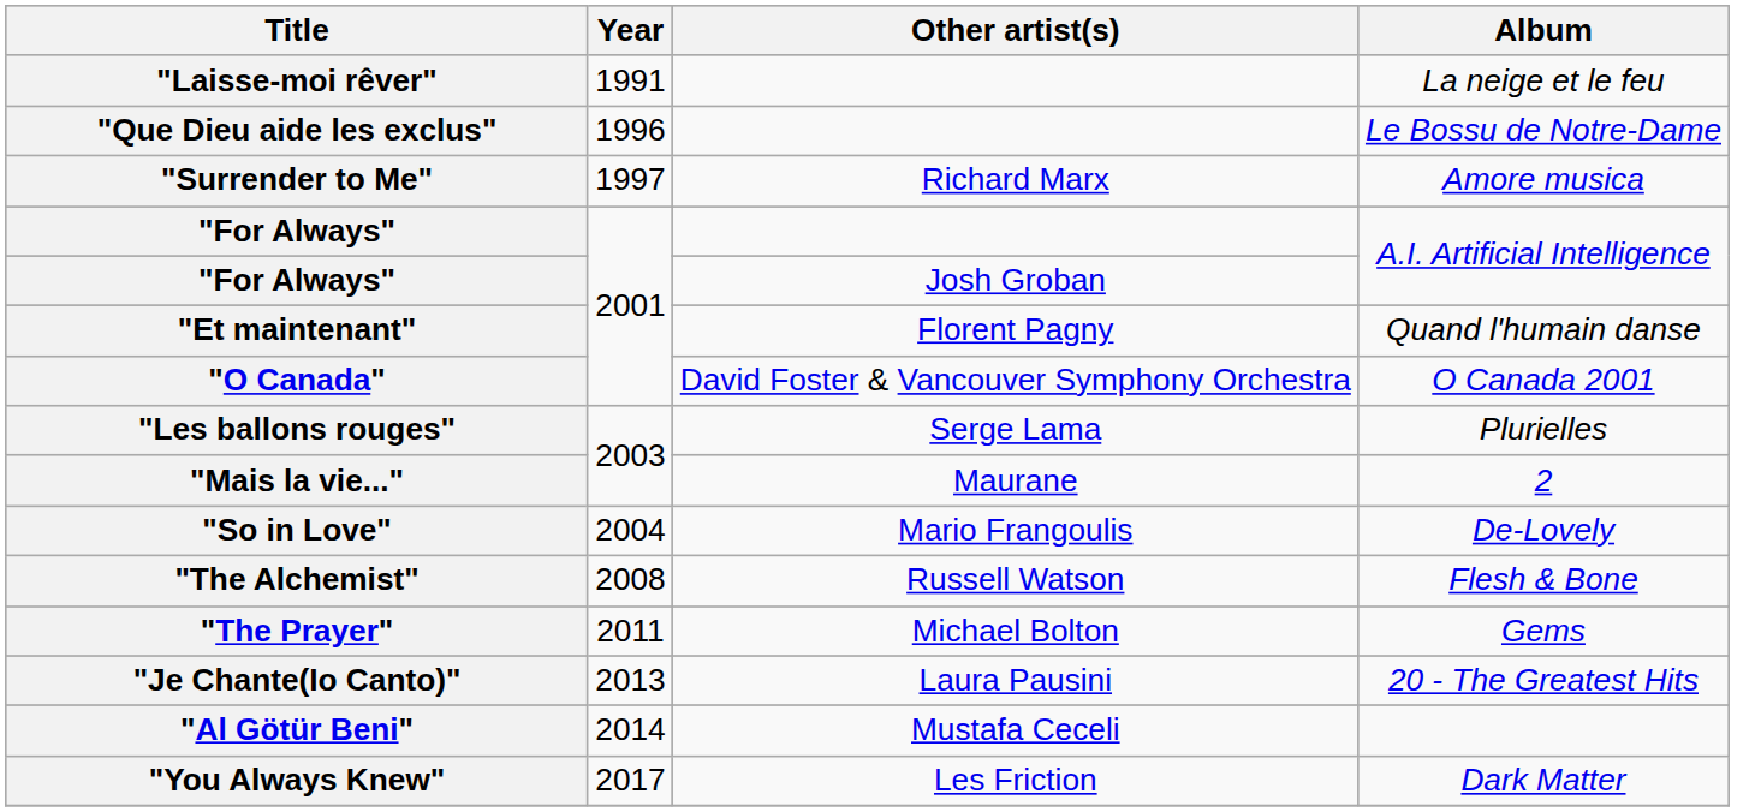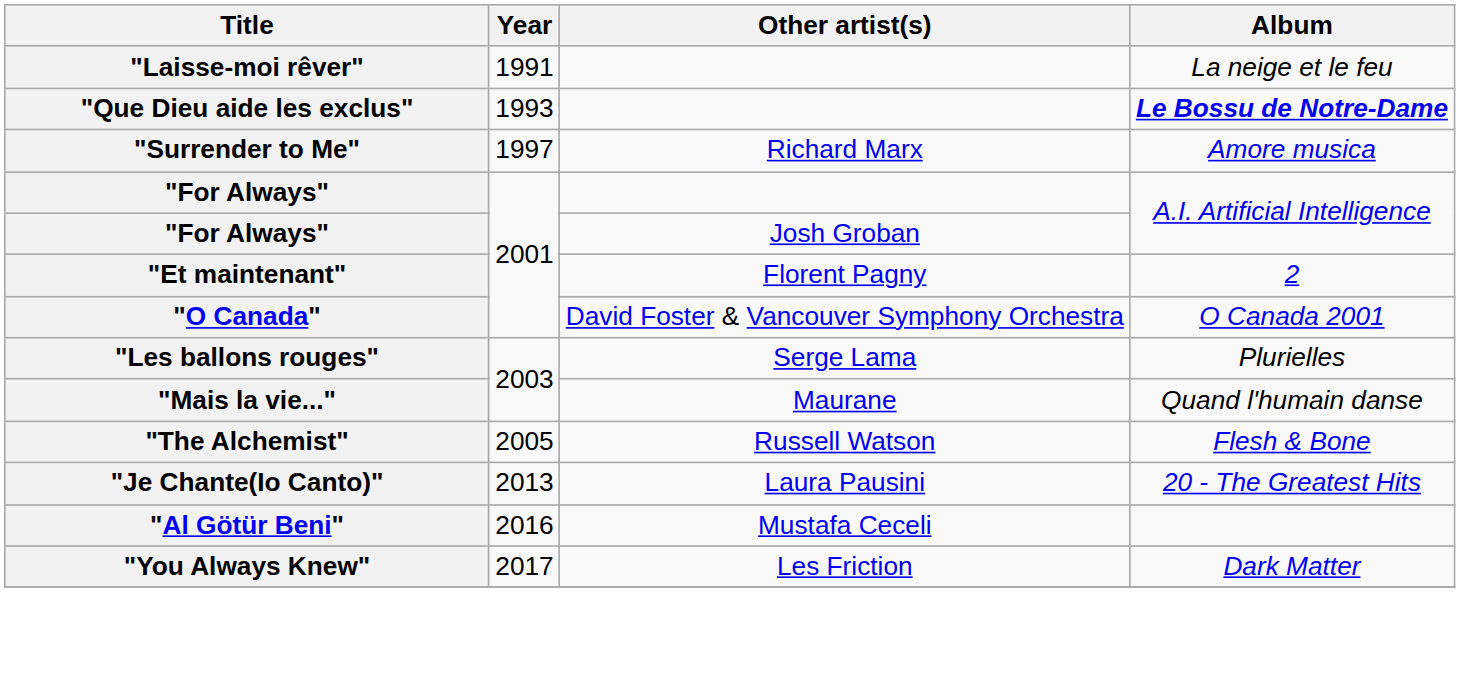"Que Dieu aide les exclus" | Year: 1996 -> 1993
"Que Dieu aide les exclus" | Album: normal -> bold
"Et maintenant" | Album: Quand l'humain danse -> 2
"Mais la vie..." | Album: 2 -> Quand l'humain danse
- row: "So in Love" | 2004 | Mario Frangoulis | De-Lovely
"The Alchemist" | Year: 2008 -> 2005
- row: "The Prayer" | 2011 | Michael Bolton | Gems
"Al Götür Beni" | Year: 2014 -> 2016
